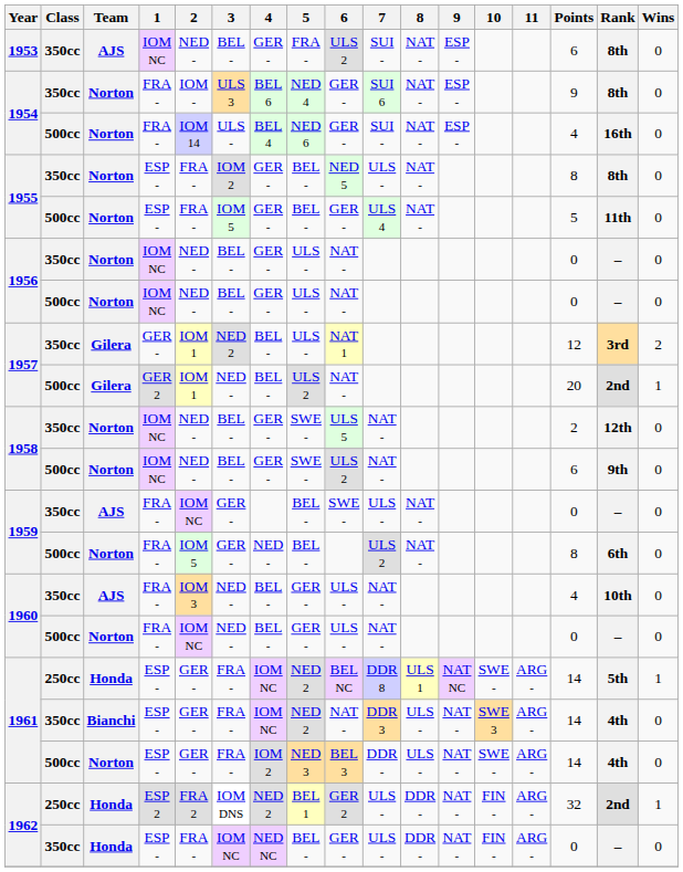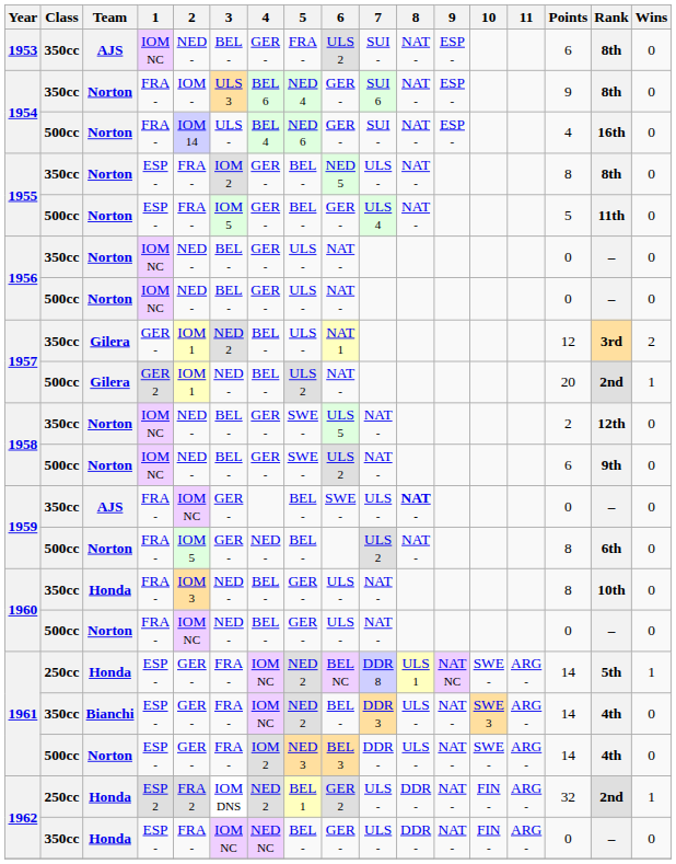1959 / 350cc | 8: normal -> bold
1960 / 350cc | Team: AJS -> Honda
1960 / 350cc | Points: 4 -> 8
1961 / 350cc | 6: NAT - -> BEL -
